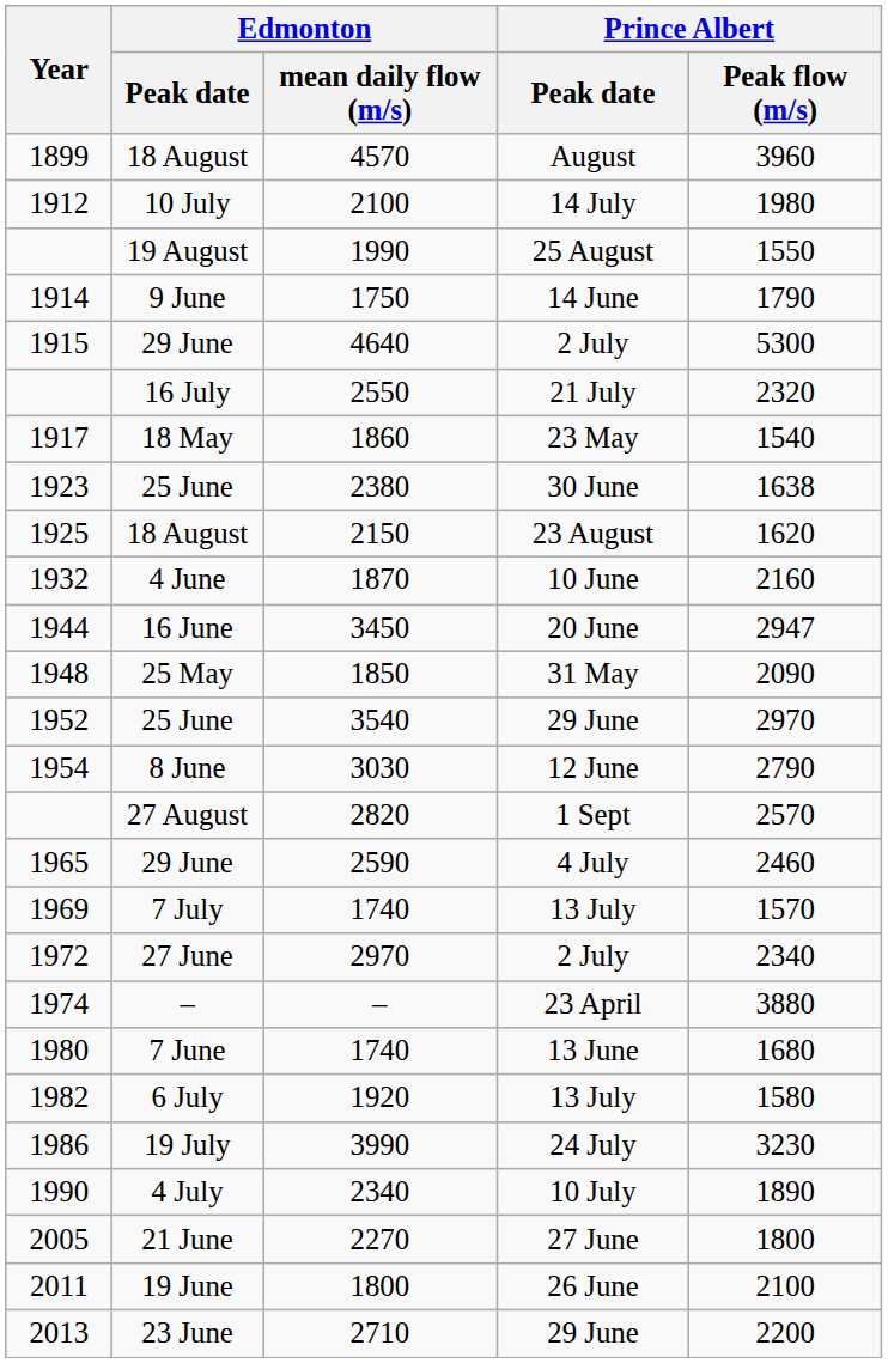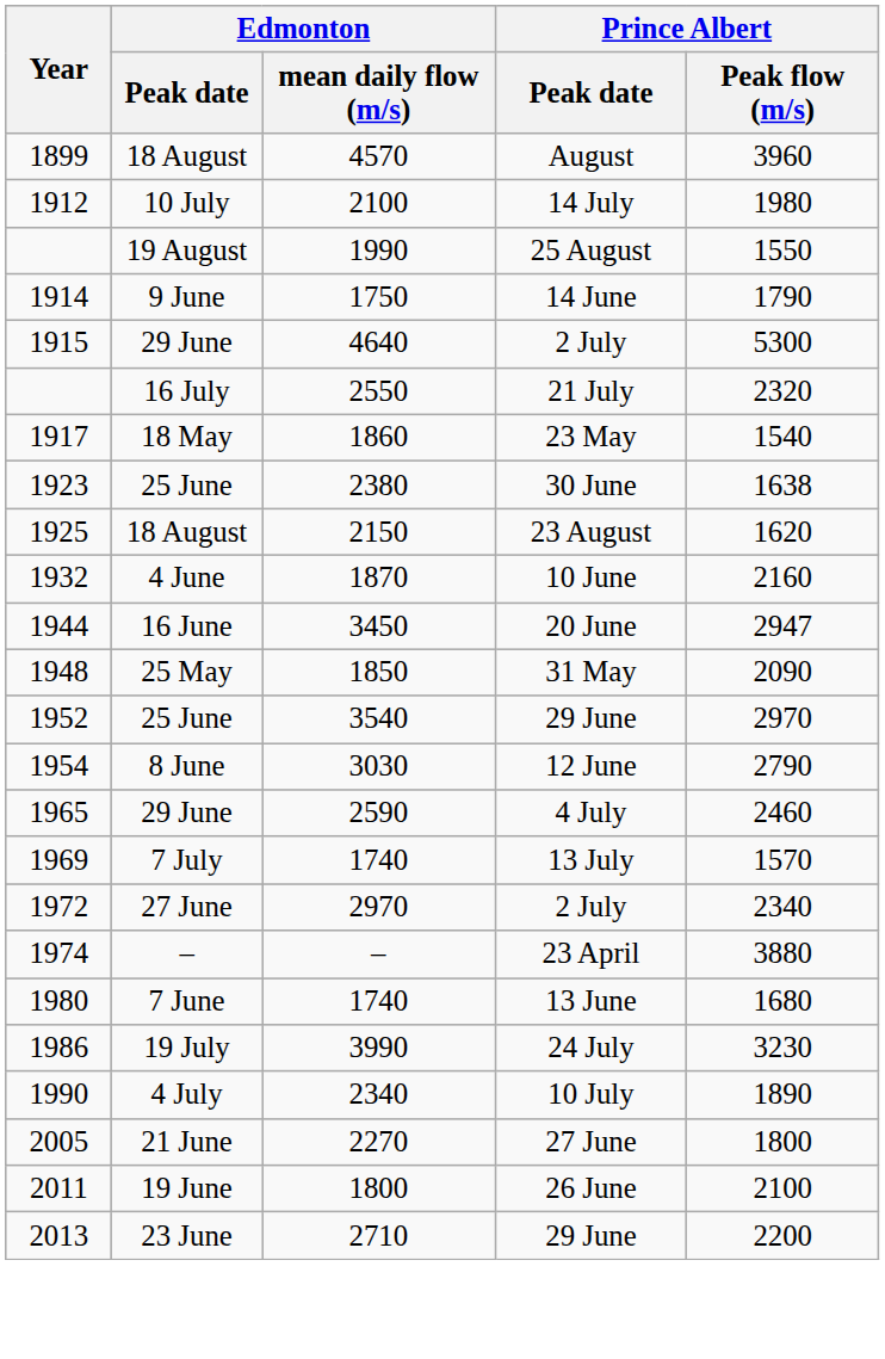- row: 27 August | 2820 | 1 Sept | 2570
- row: 1982 | 6 July | 1920 | 13 July | 1580
